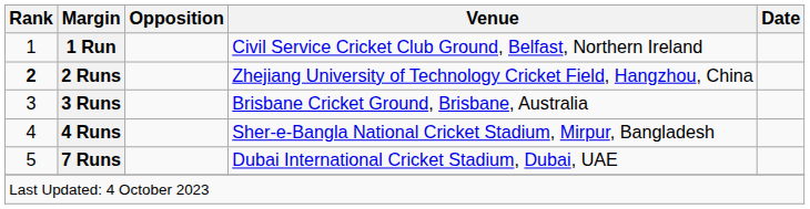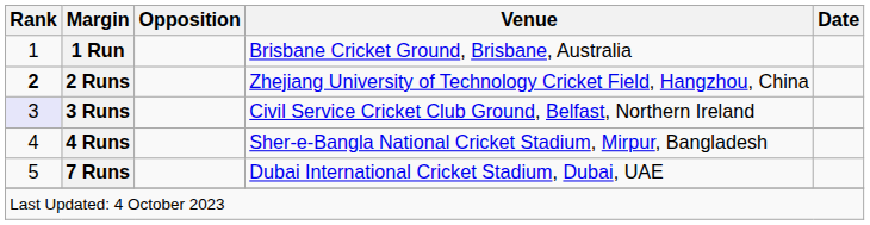1 Run | Venue: Civil Service Cricket Club Ground, Belfast, Northern Ireland -> Brisbane Cricket Ground, Brisbane, Australia
3 Runs | Rank: no background -> lavender background
3 Runs | Venue: Brisbane Cricket Ground, Brisbane, Australia -> Civil Service Cricket Club Ground, Belfast, Northern Ireland
